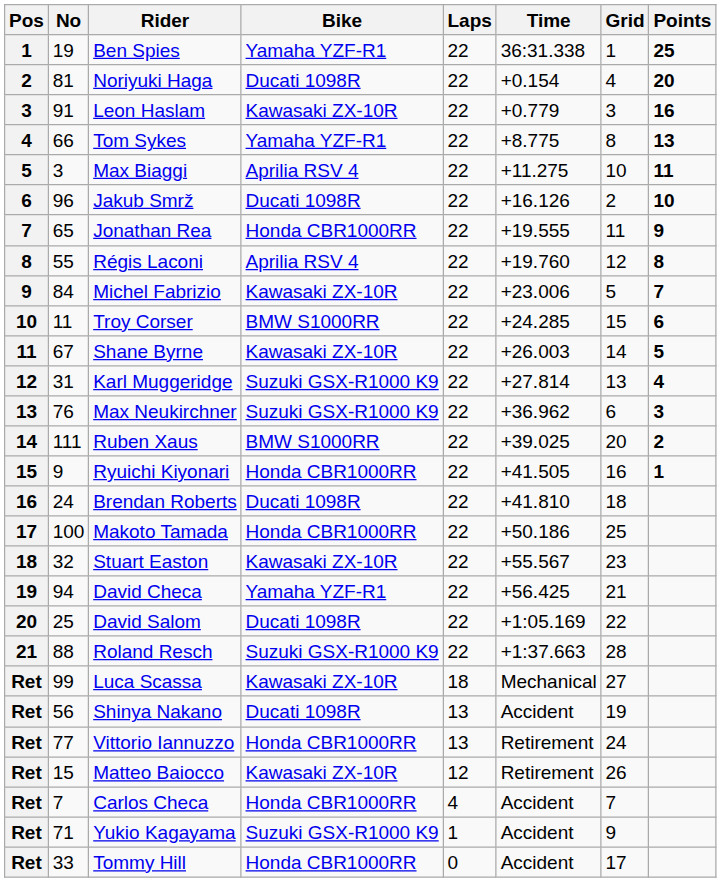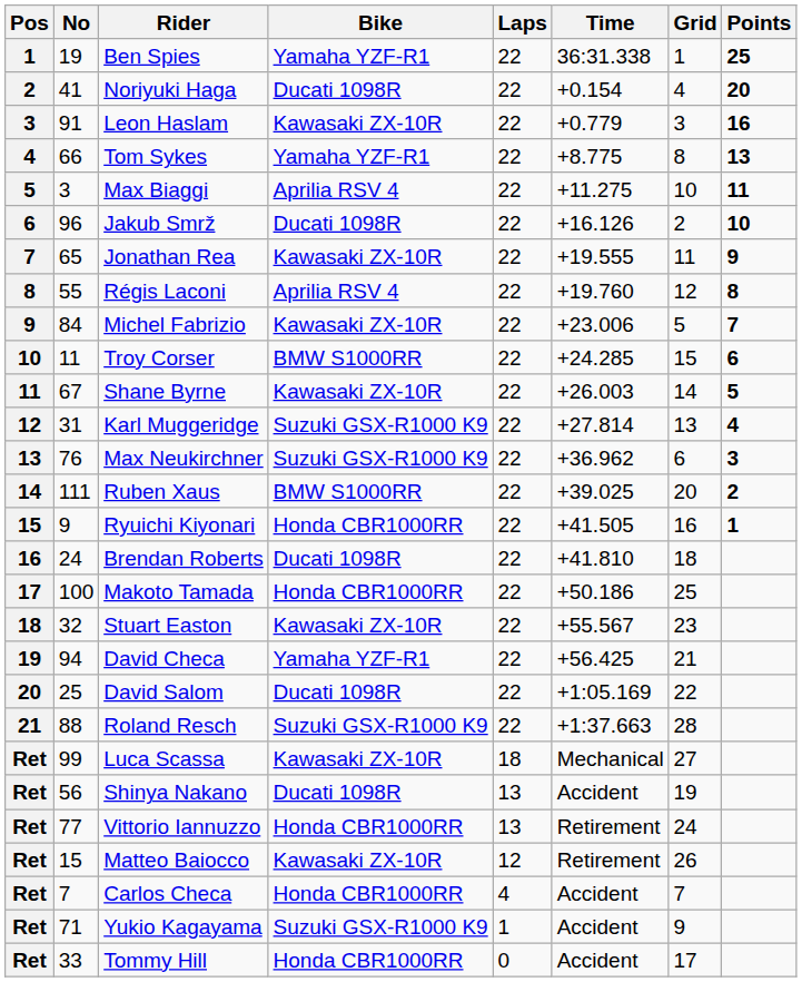Noriyuki Haga | No: 81 -> 41
Jonathan Rea | Bike: Honda CBR1000RR -> Kawasaki ZX-10R
